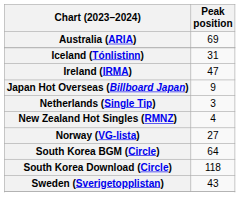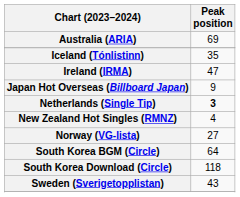Iceland (Tónlistinn) | Peak position: 31 -> 35
Netherlands (Single Tip) | Peak position: normal -> bold
